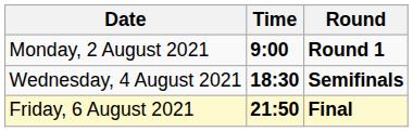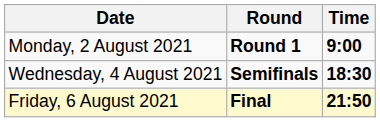columns swapped: Time <-> Round
